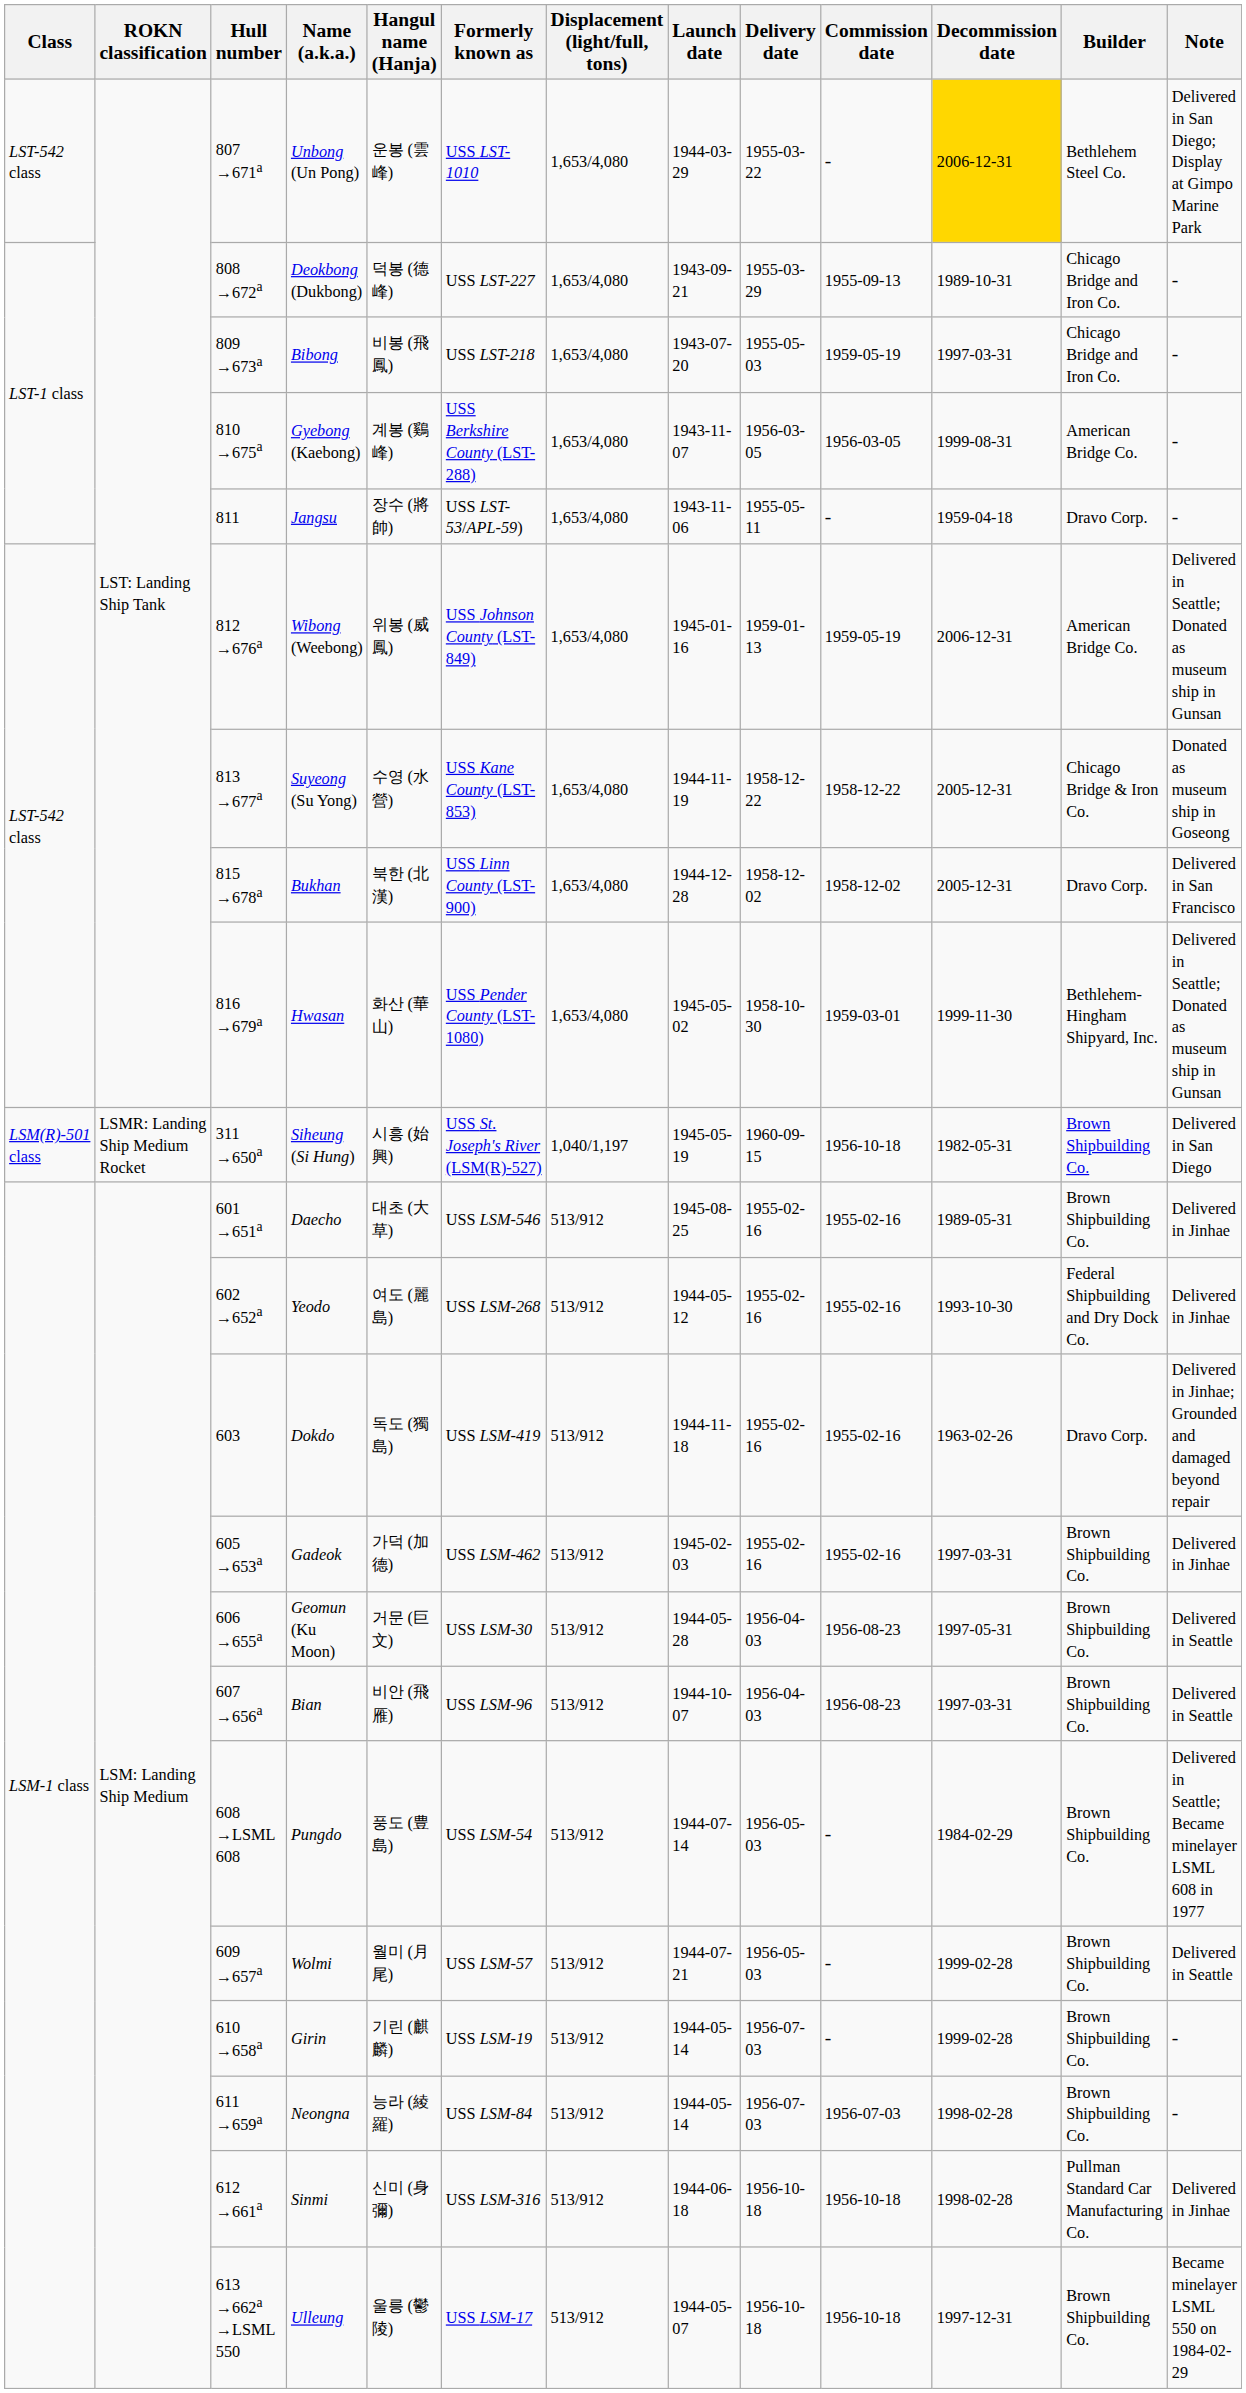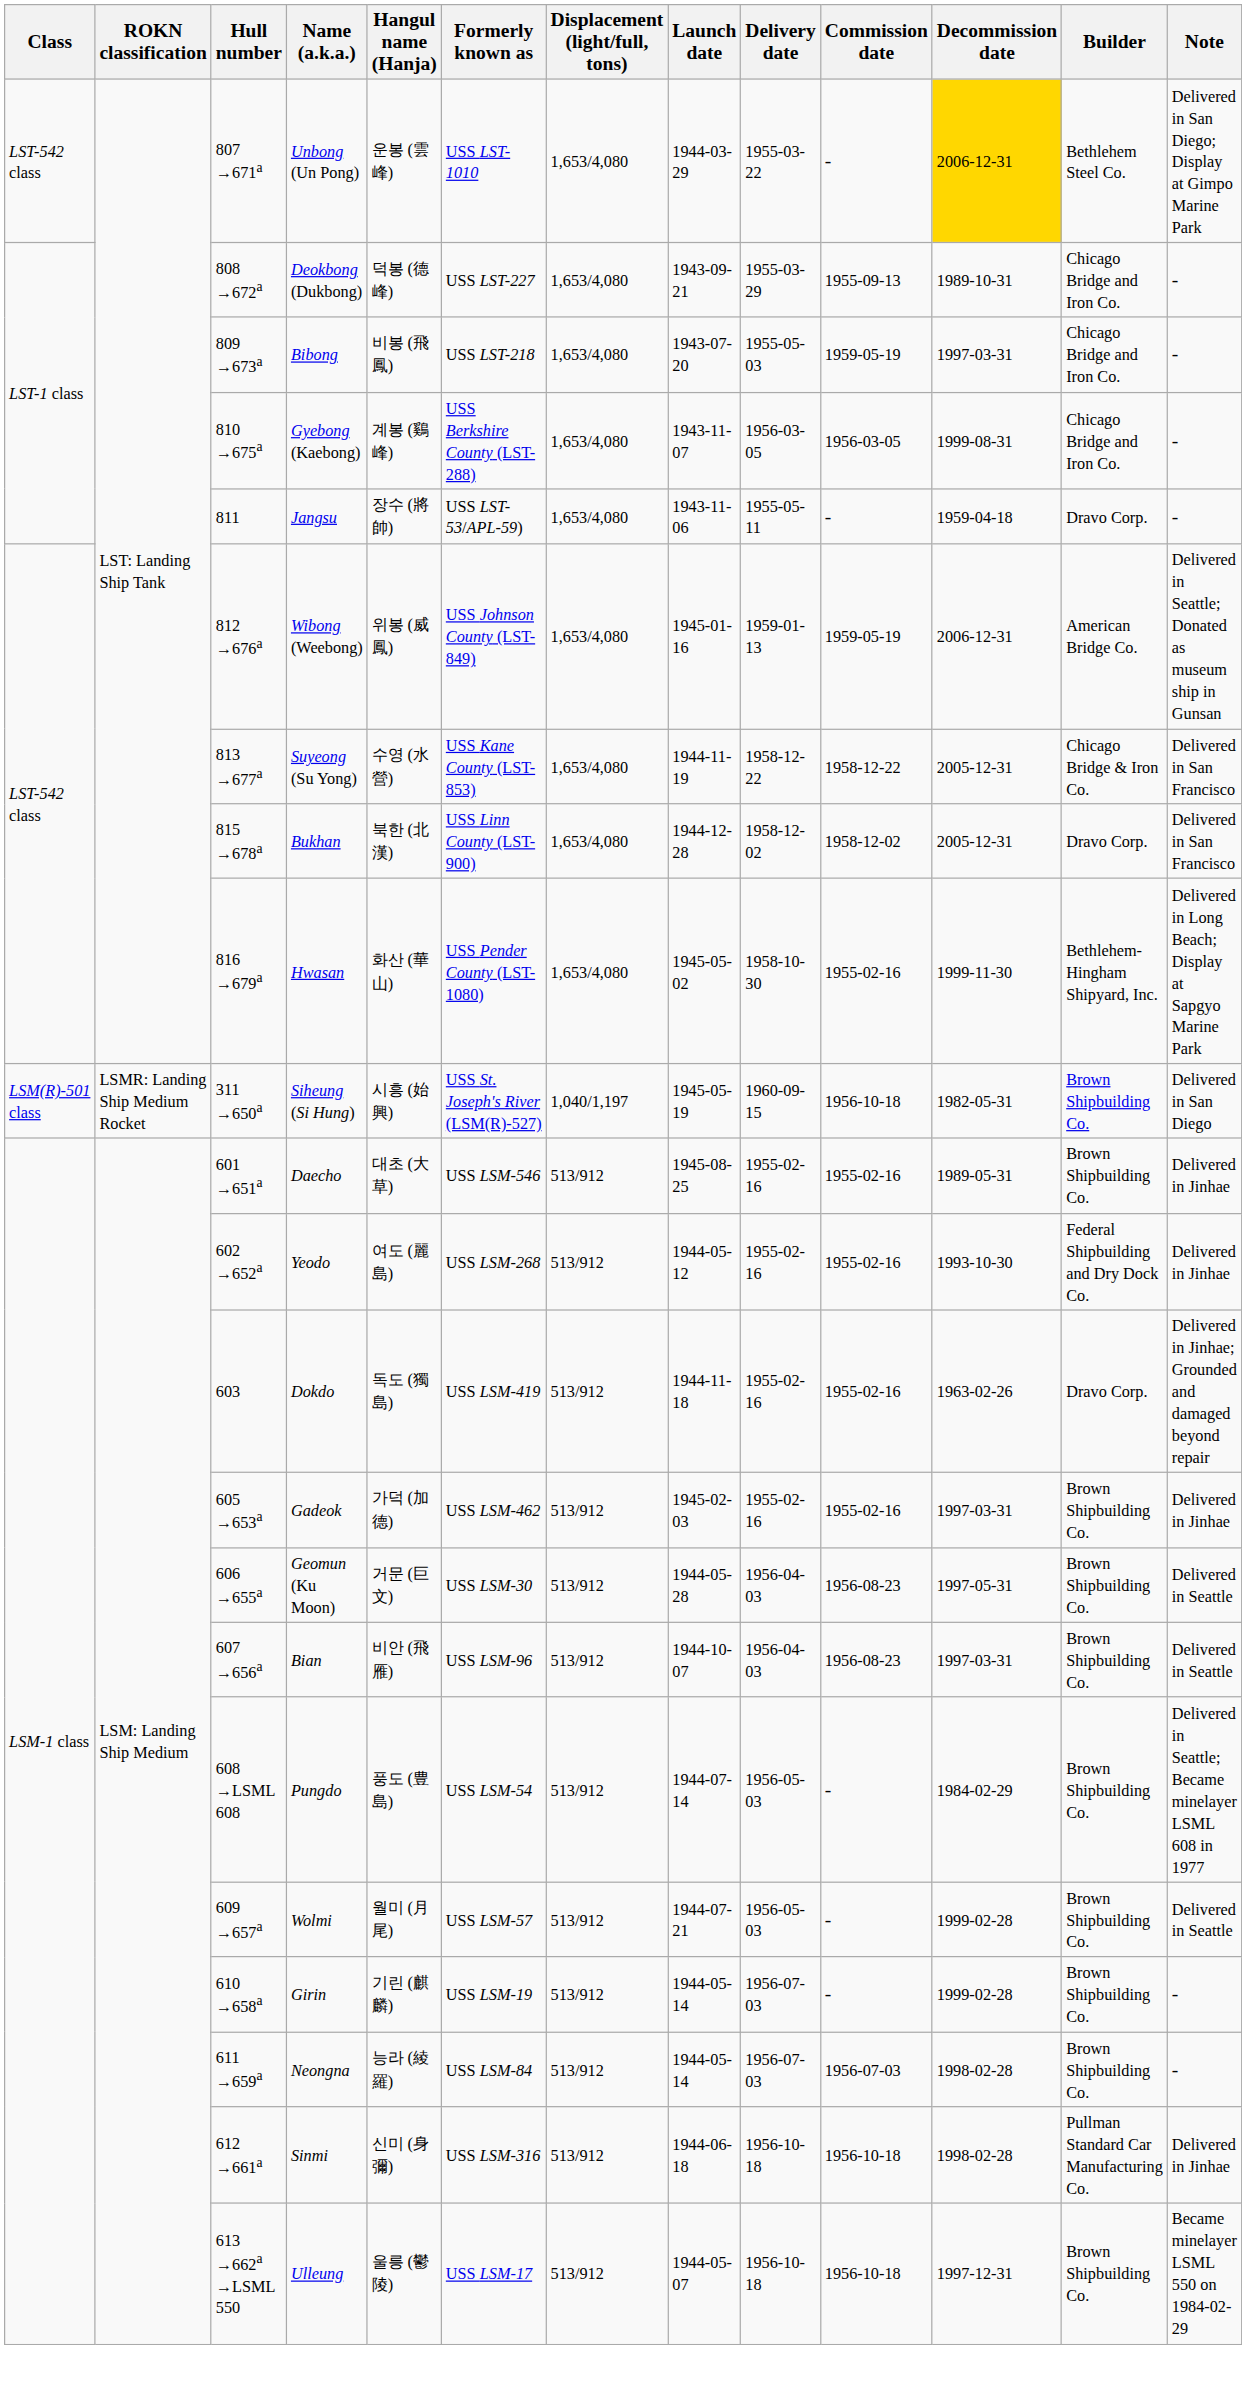Gyebong (Kaebong) | Builder: American Bridge Co. -> Chicago Bridge and Iron Co.
Suyeong (Su Yong) | Note: Donated as museum ship in Goseong -> Delivered in San Francisco
Hwasan | Commission date: 1959-03-01 -> 1955-02-16
Hwasan | Note: Delivered in Seattle; Donated as museum ship in Gunsan -> Delivered in Long Beach; Display at Sapgyo Marine Park
